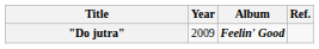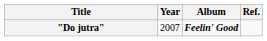"Do jutra" | Year: 2009 -> 2007
